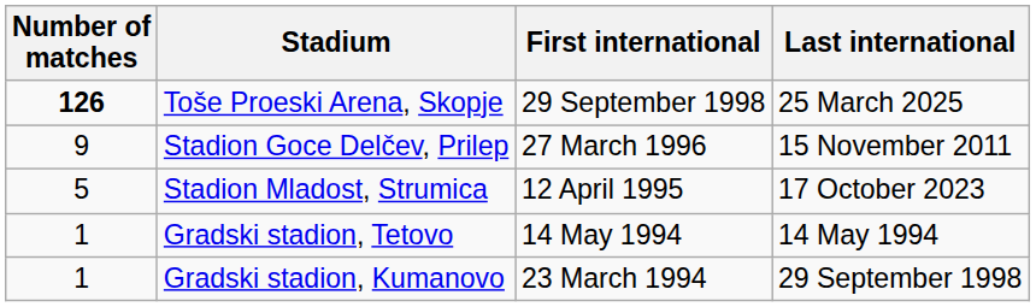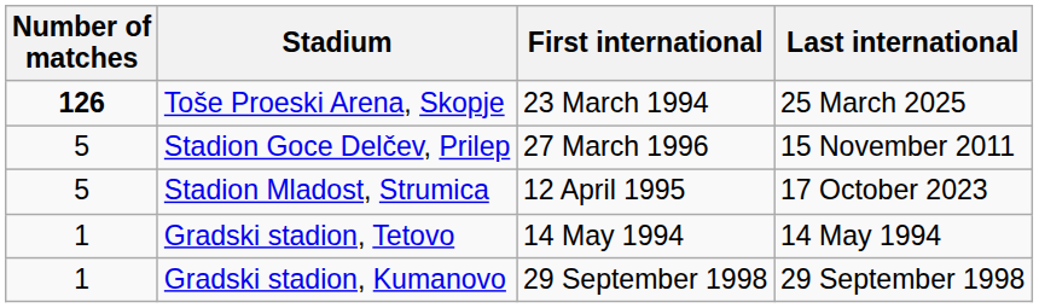Toše Proeski Arena, Skopje | First international: 29 September 1998 -> 23 March 1994
Stadion Goce Delčev, Prilep | Number of matches: 9 -> 5
Gradski stadion, Kumanovo | First international: 23 March 1994 -> 29 September 1998
